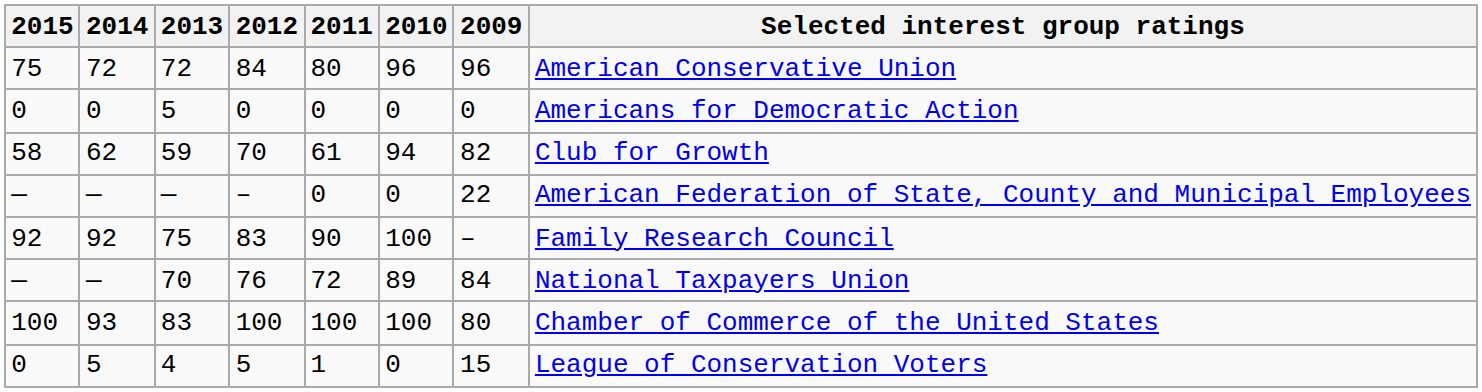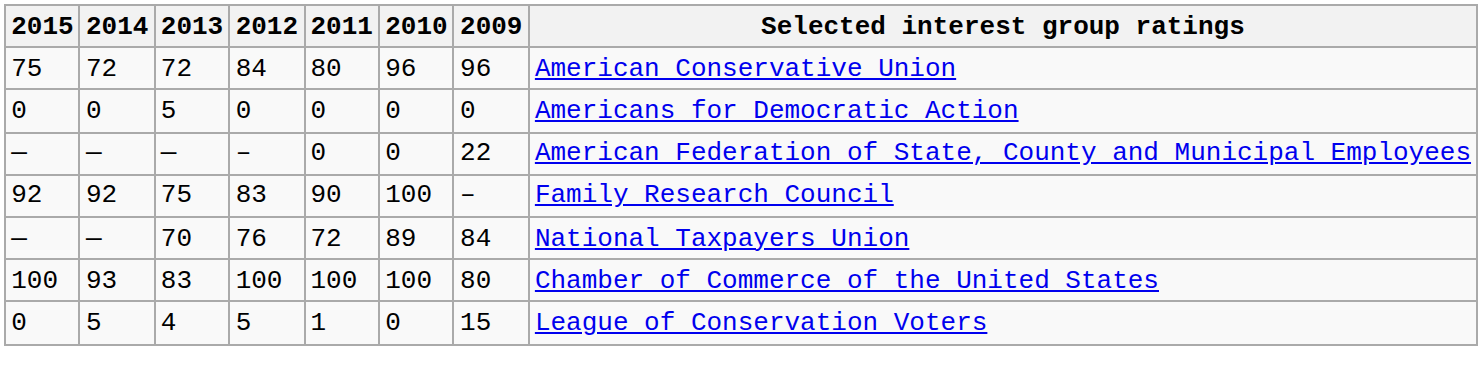- row: 58 | 62 | 59 | 70 | 61 | 94 | 82 | Club for Growth
